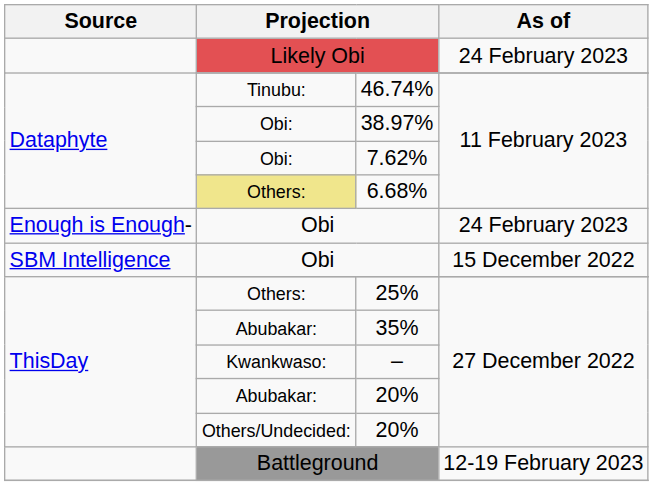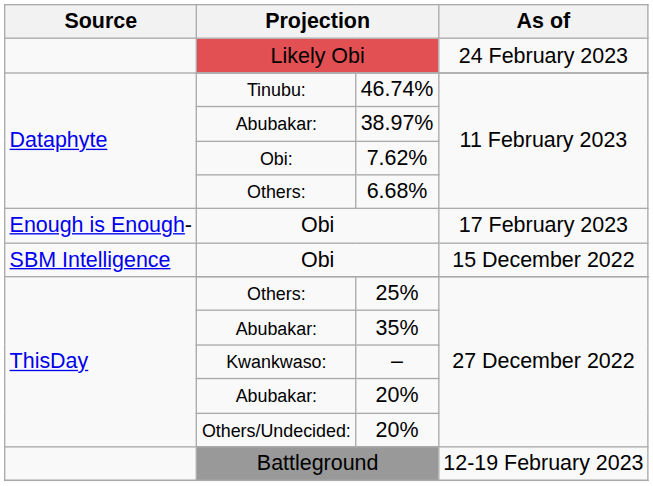38.97% | column 2: Obi: -> Abubakar:
6.68% | column 2: khaki background -> no background
Enough is Enough- / Obi | As of: 24 February 2023 -> 17 February 2023
